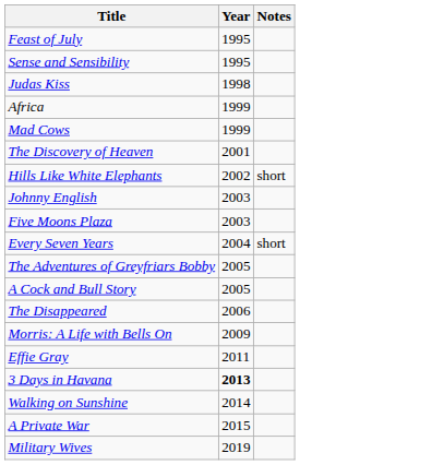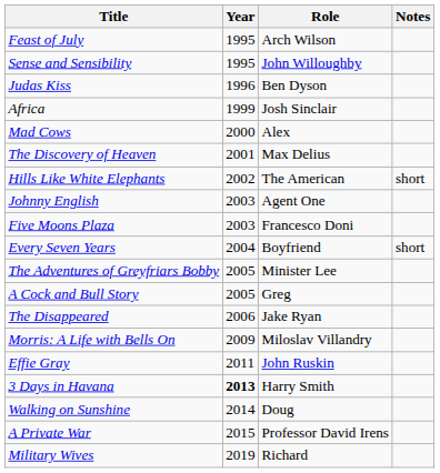+ column: Role | Arch Wilson | John Willoughby | Ben Dyson | Josh Sinclair | Alex | Max Delius | The American | Agent One | Francesco Doni | Boyfriend | Minister Lee | Greg | Jake Ryan | Miloslav Villandry | John Ruskin | Harry Smith | Doug | Professor David Irens | Richard
Judas Kiss | Year: 1998 -> 1996
Mad Cows | Year: 1999 -> 2000
